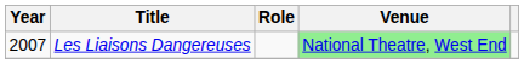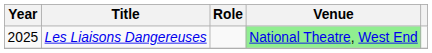Les Liaisons Dangereuses | Year: 2007 -> 2025
